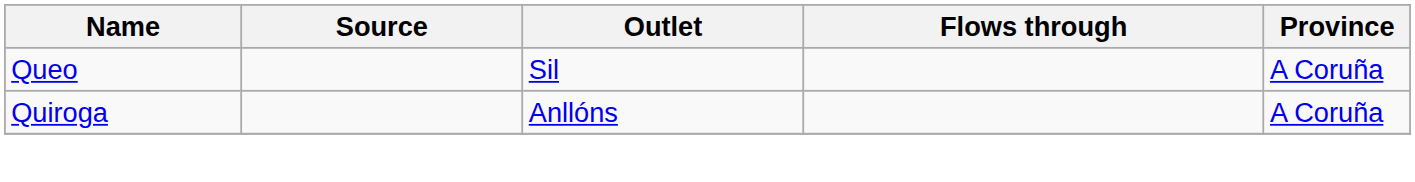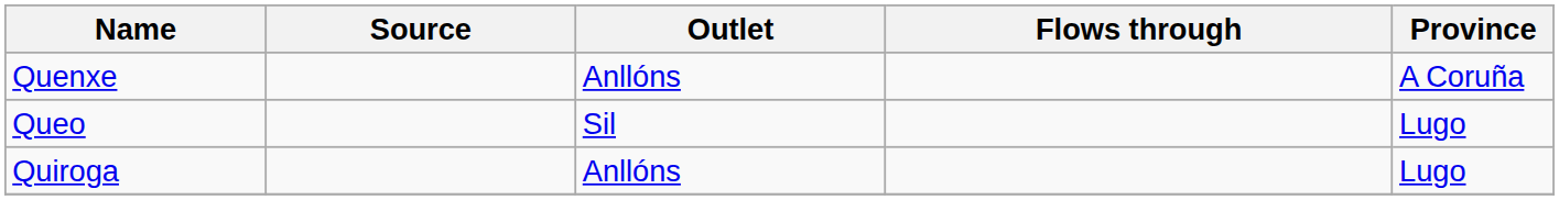+ row: Quenxe | Anllóns | A Coruña
Queo | Province: A Coruña -> Lugo
Quiroga | Province: A Coruña -> Lugo
